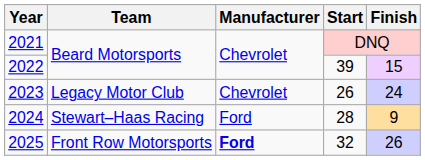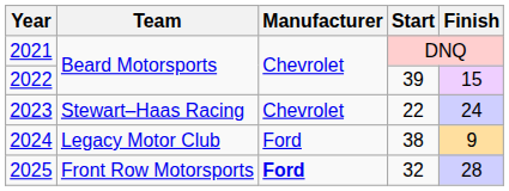2023 | Team: Legacy Motor Club -> Stewart–Haas Racing
2023 | Start: 26 -> 22
2024 | Team: Stewart–Haas Racing -> Legacy Motor Club
2024 | Start: 28 -> 38
2025 | Finish: 26 -> 28
